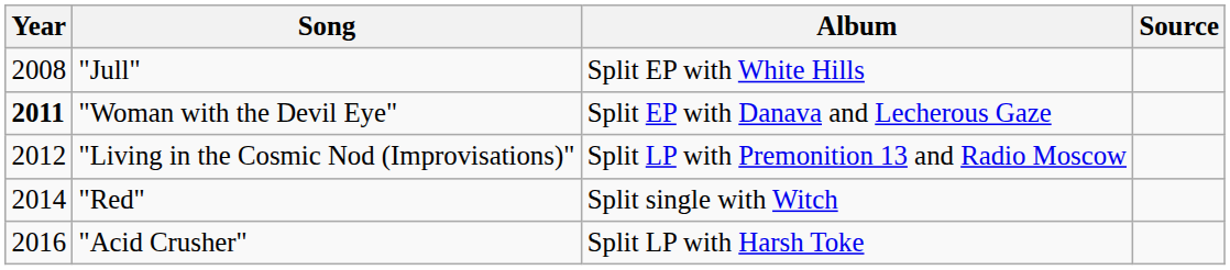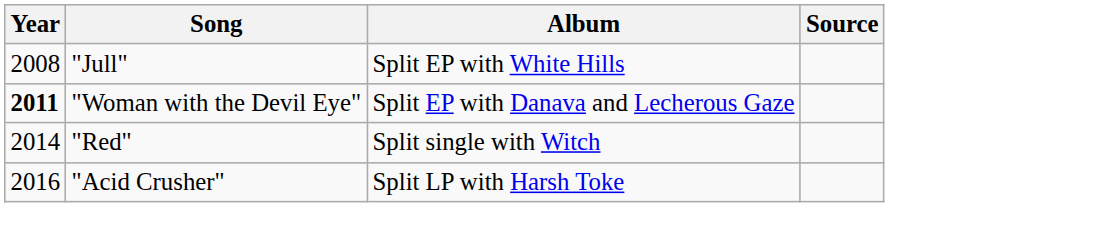- row: 2012 | "Living in the Cosmic Nod (Improvisations)" | Split LP with Premonition 13 and Radio Moscow
